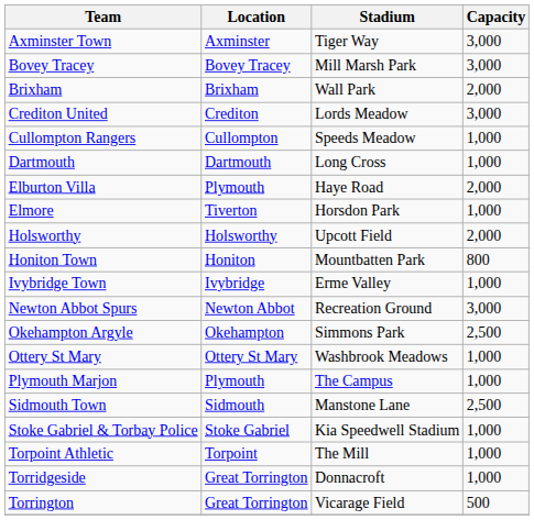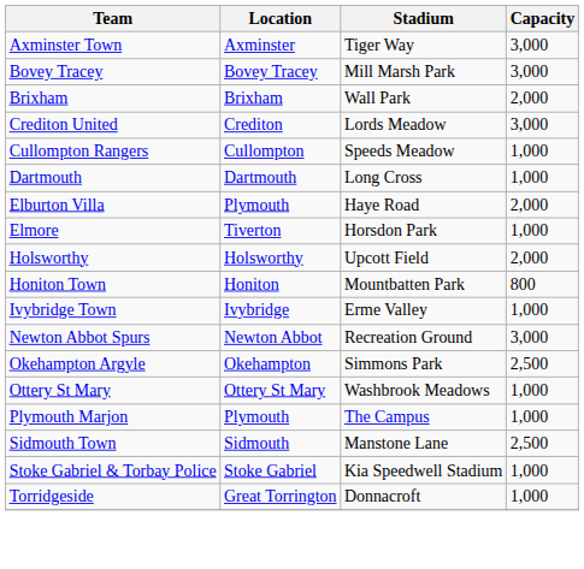- row: Torpoint Athletic | Torpoint | The Mill | 1,000
- row: Torrington | Great Torrington | Vicarage Field | 500
